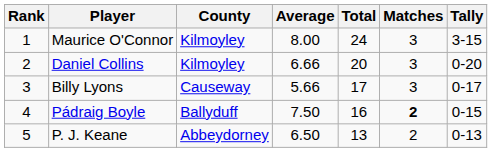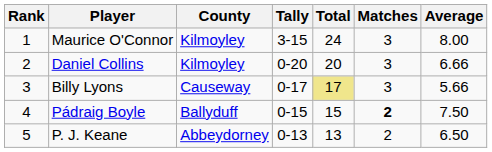columns swapped: Tally <-> Average
Billy Lyons | Total: no background -> khaki background
Pádraig Boyle | Total: 16 -> 15
